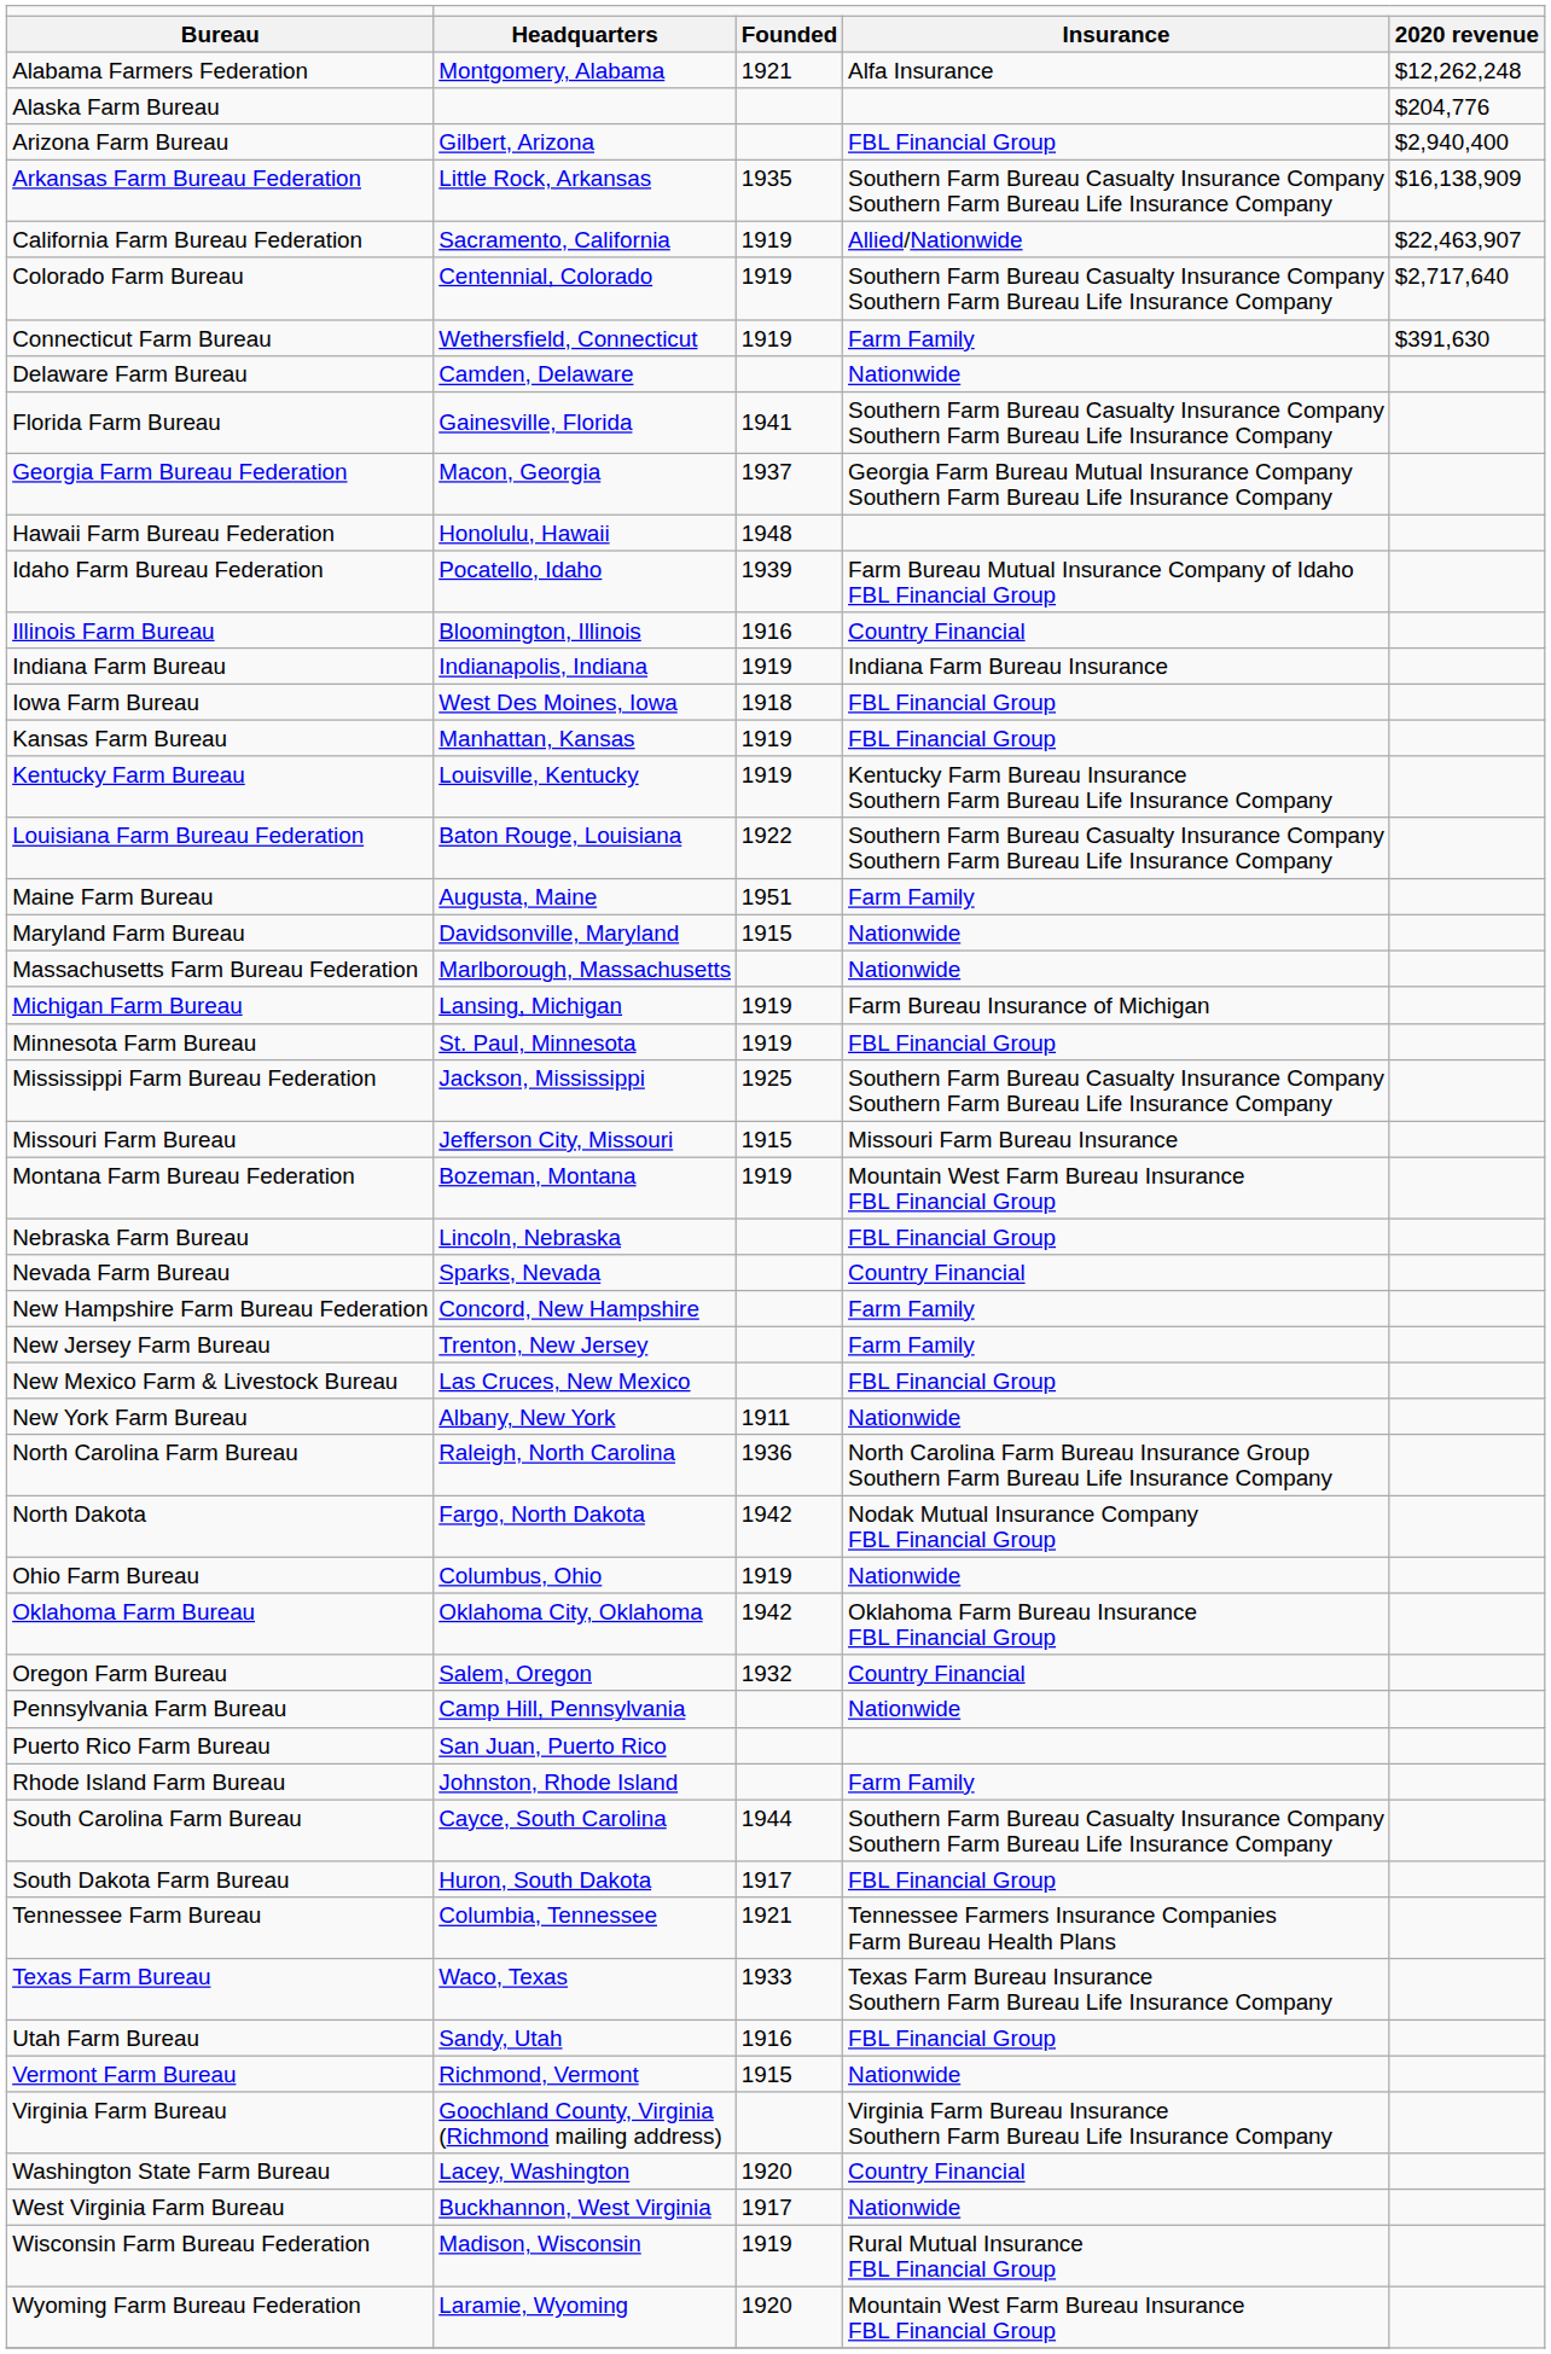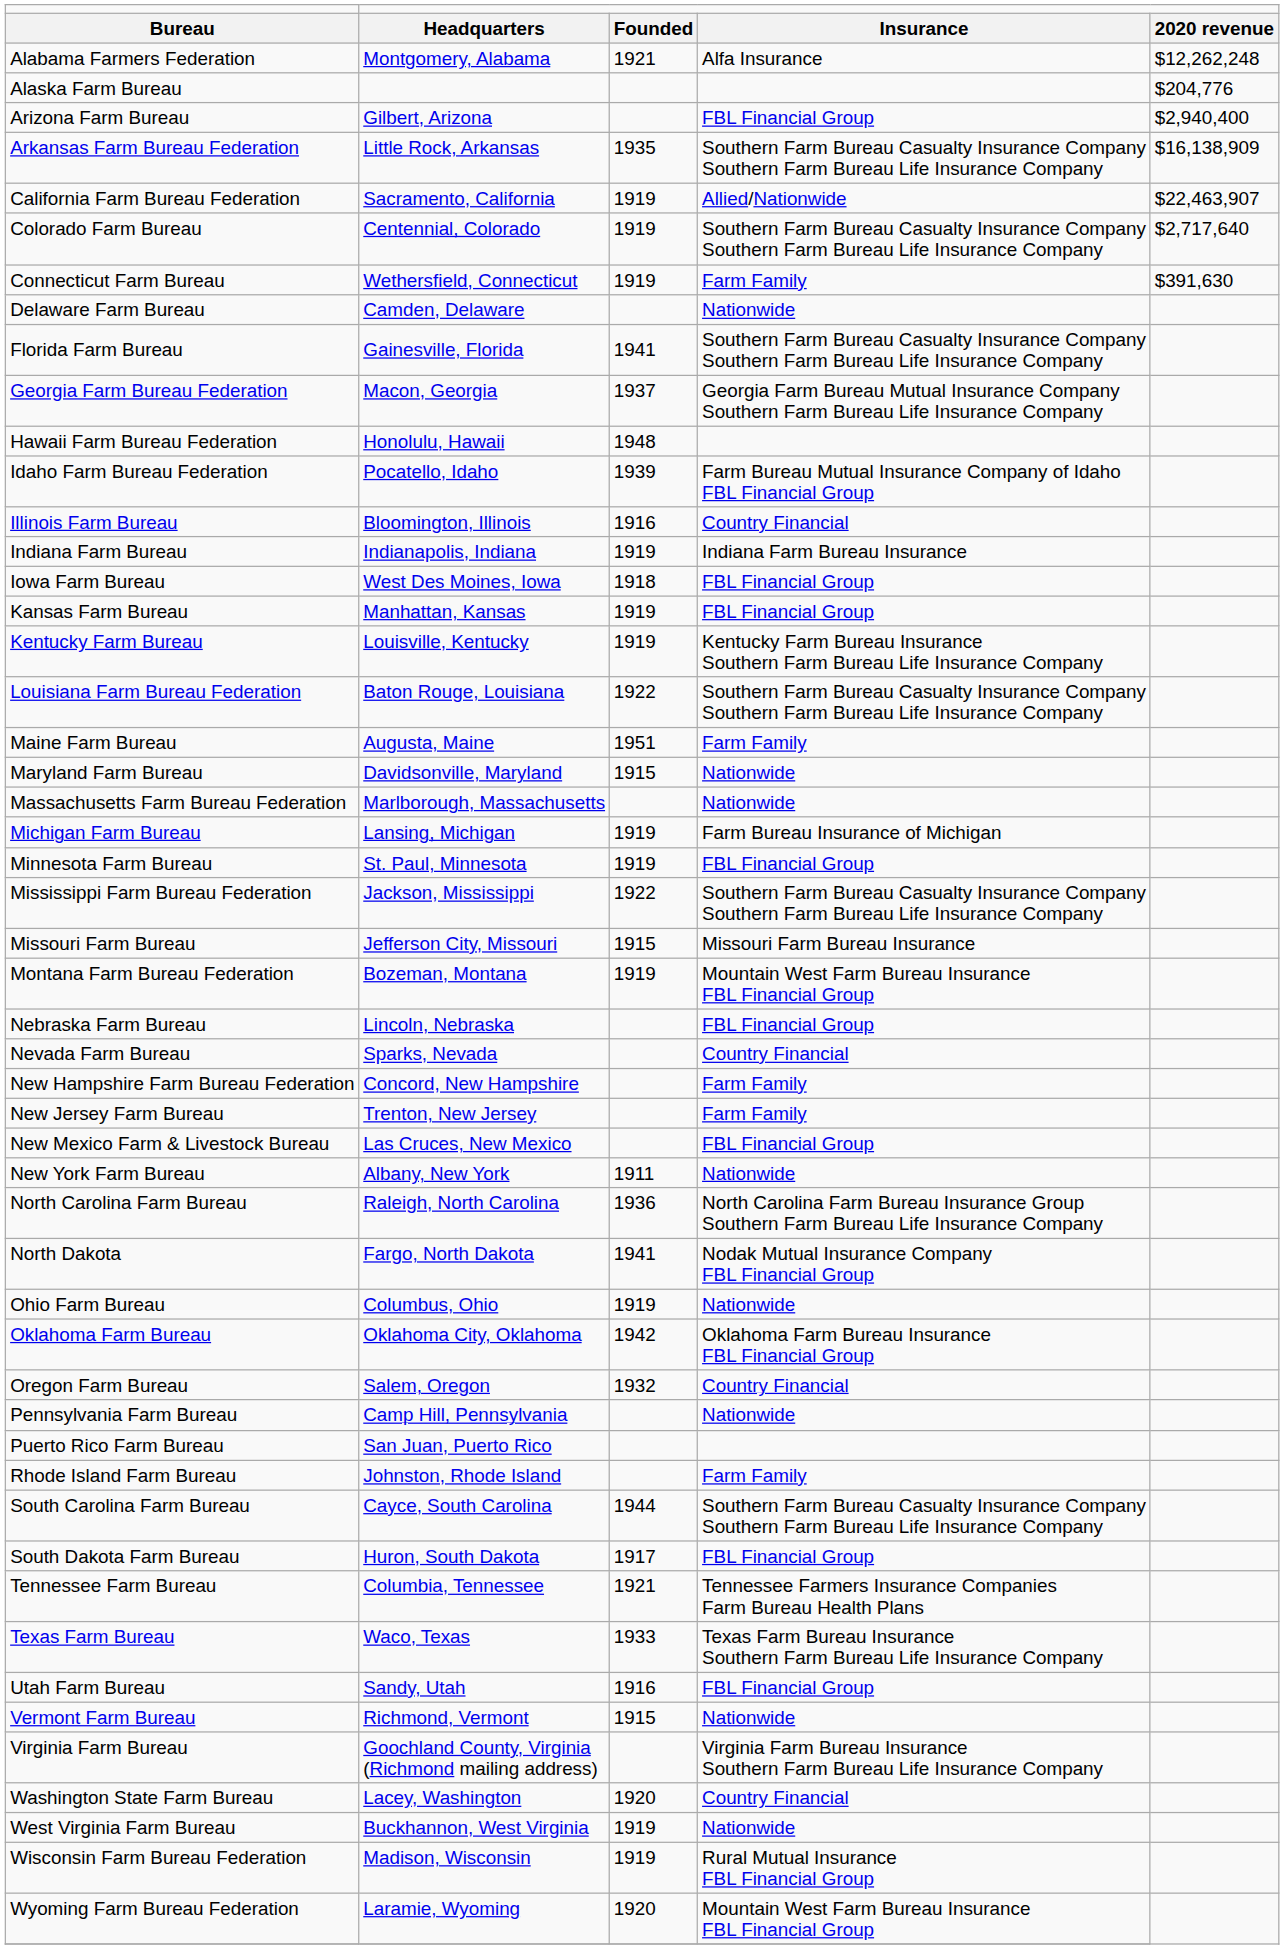Mississippi Farm Bureau Federation | column 3: 1925 -> 1922
North Dakota | column 3: 1942 -> 1941
West Virginia Farm Bureau | column 3: 1917 -> 1919
